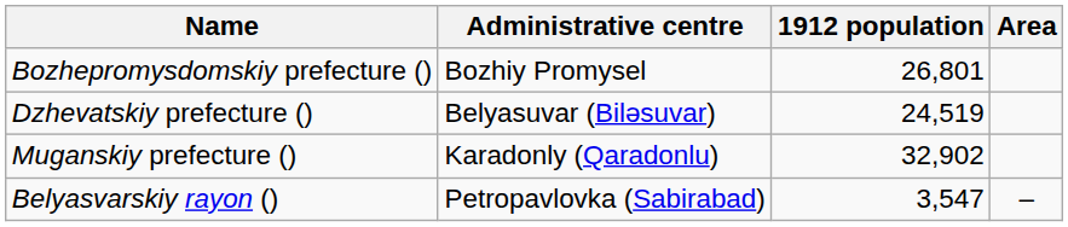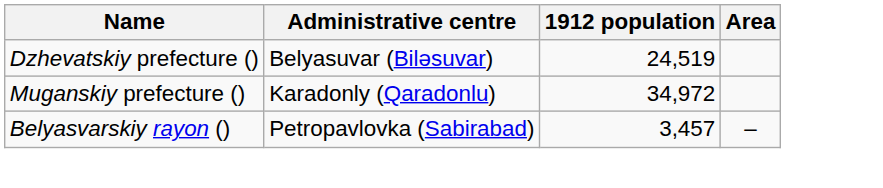- row: Bozhepromysdomskiy prefecture () | Bozhiy Promysel | 26,801
Muganskiy prefecture () | 1912 population: 32,902 -> 34,972
Belyasvarskiy rayon () | 1912 population: 3,547 -> 3,457
